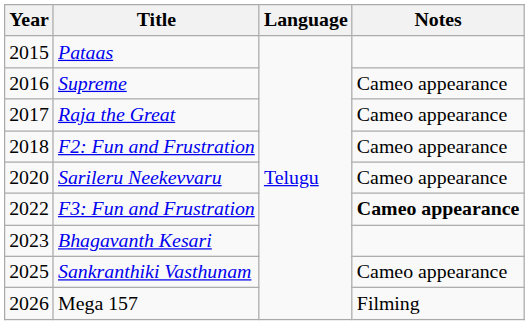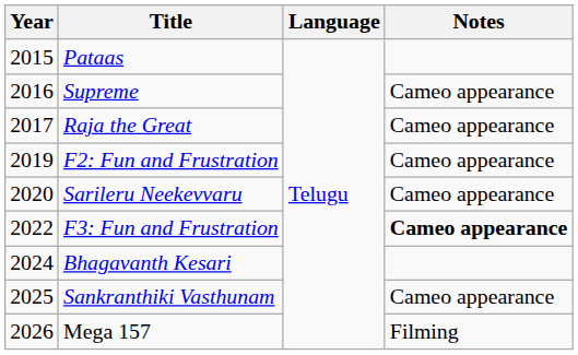F2: Fun and Frustration | Year: 2018 -> 2019
Bhagavanth Kesari | Year: 2023 -> 2024
